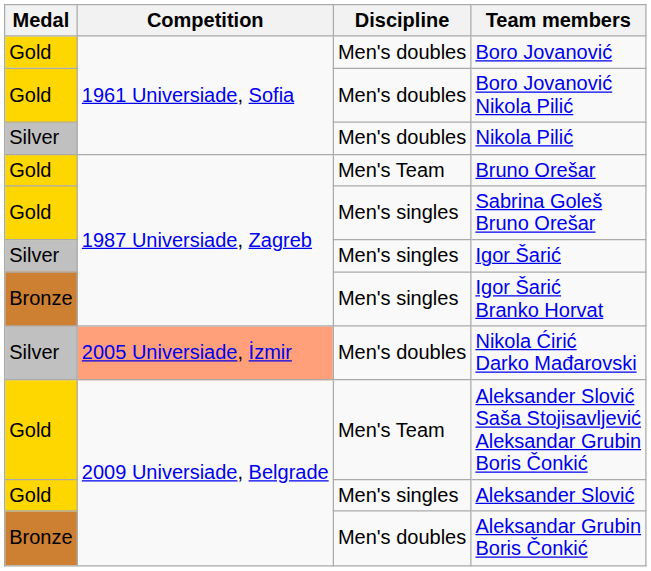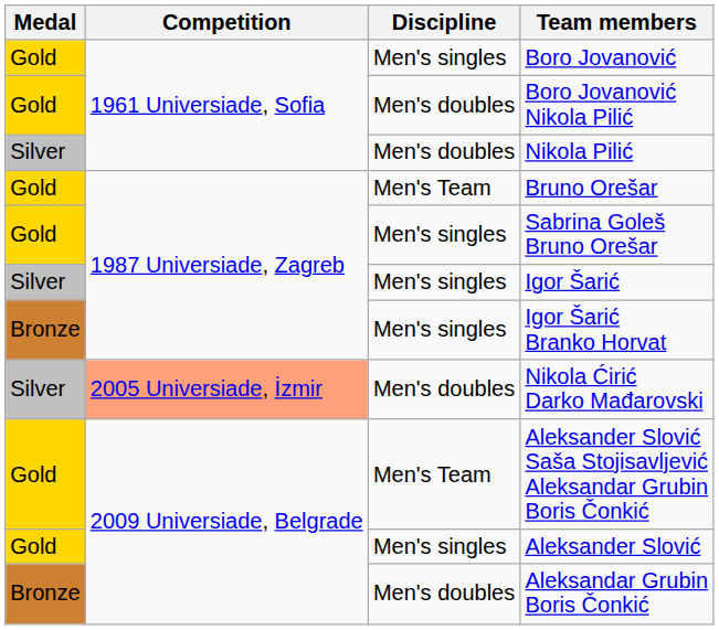Boro Jovanović | Discipline: Men's doubles -> Men's singles
